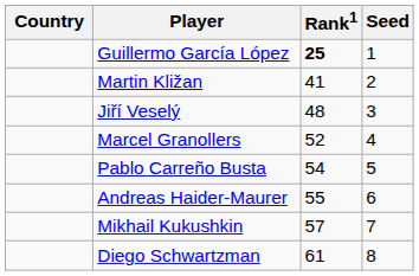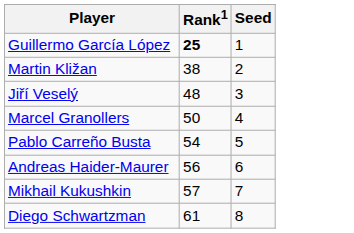- column: Country
Martin Kližan | Rank1: 41 -> 38
Marcel Granollers | Rank1: 52 -> 50
Andreas Haider-Maurer | Rank1: 55 -> 56
